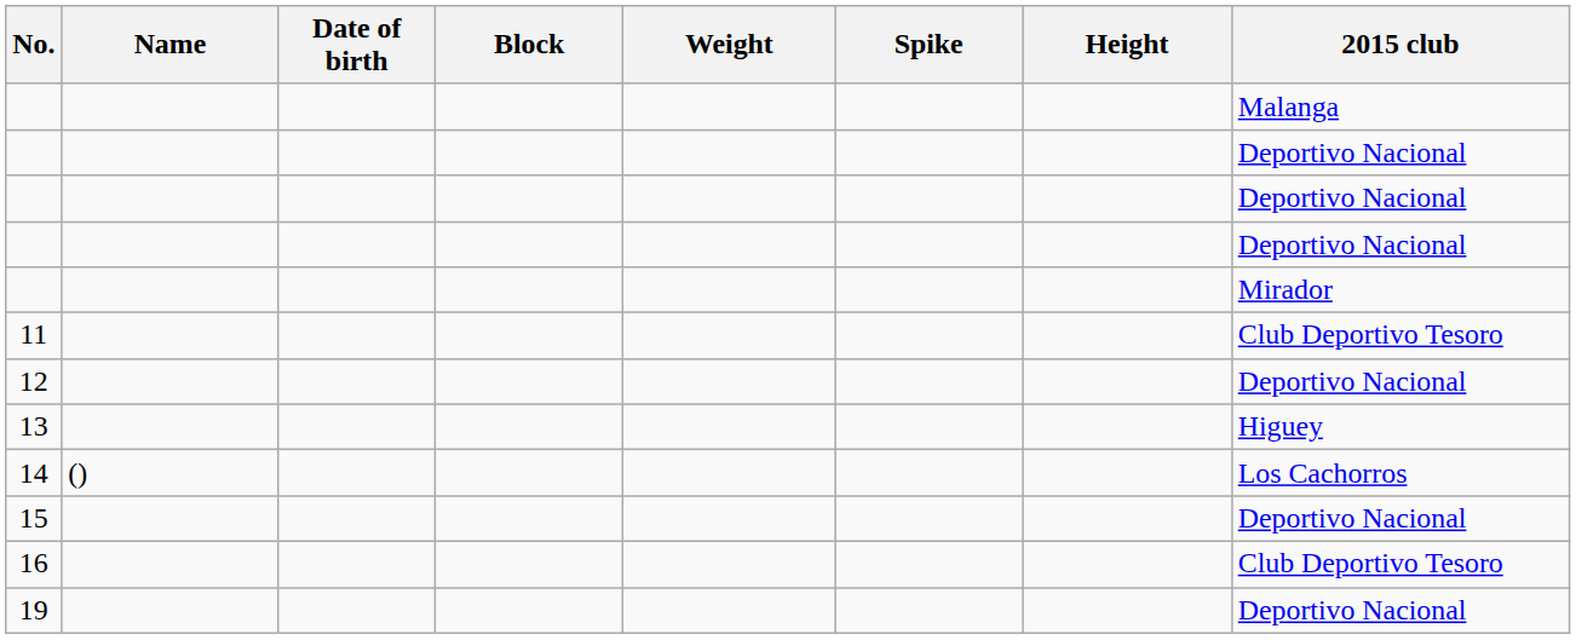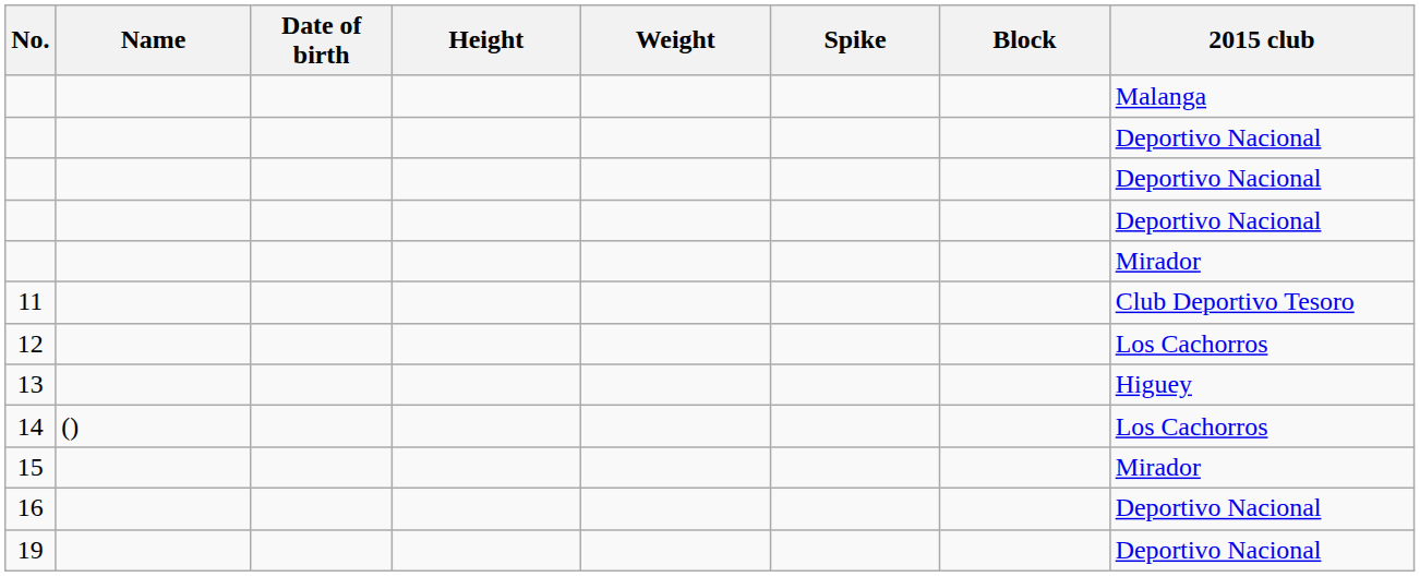columns swapped: Height <-> Block
12 | 2015 club: Deportivo Nacional -> Los Cachorros
15 | 2015 club: Deportivo Nacional -> Mirador
16 | 2015 club: Club Deportivo Tesoro -> Deportivo Nacional
